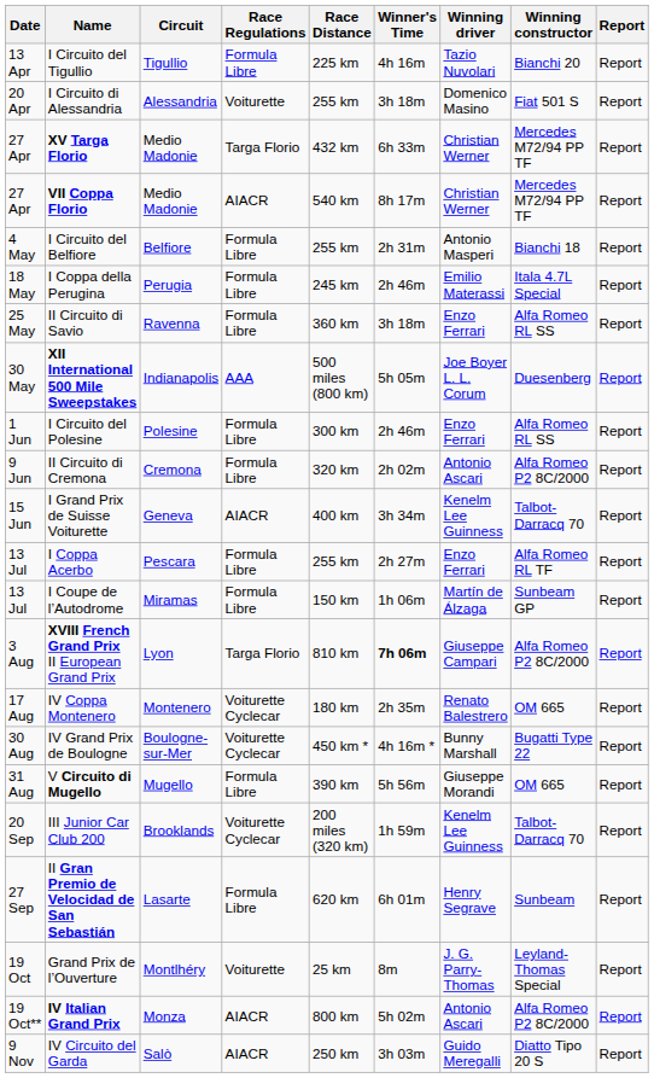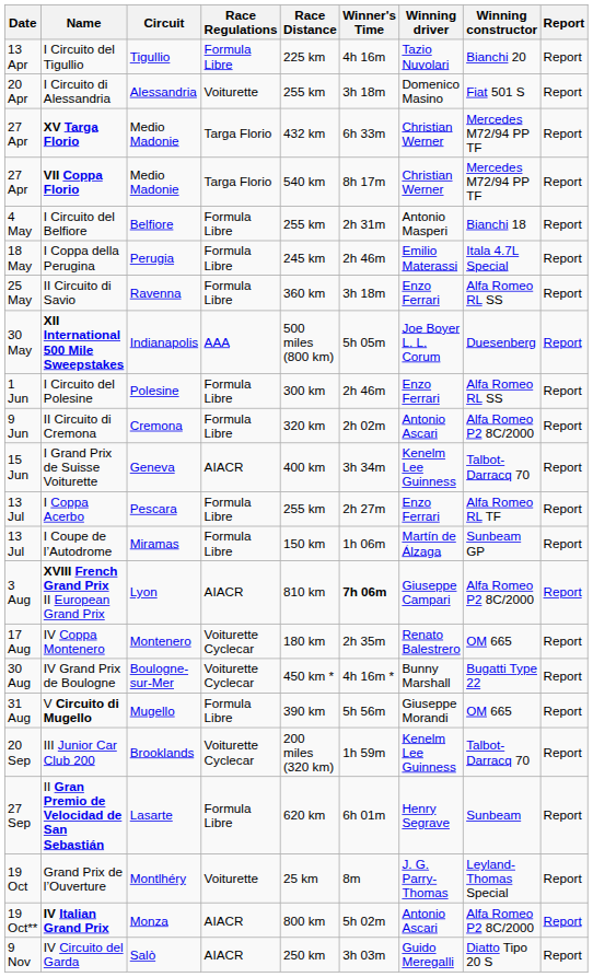VII Coppa Florio | Race Regulations: AIACR -> Targa Florio
XVIII French Grand Prix II European Grand Prix | Race Regulations: Targa Florio -> AIACR
